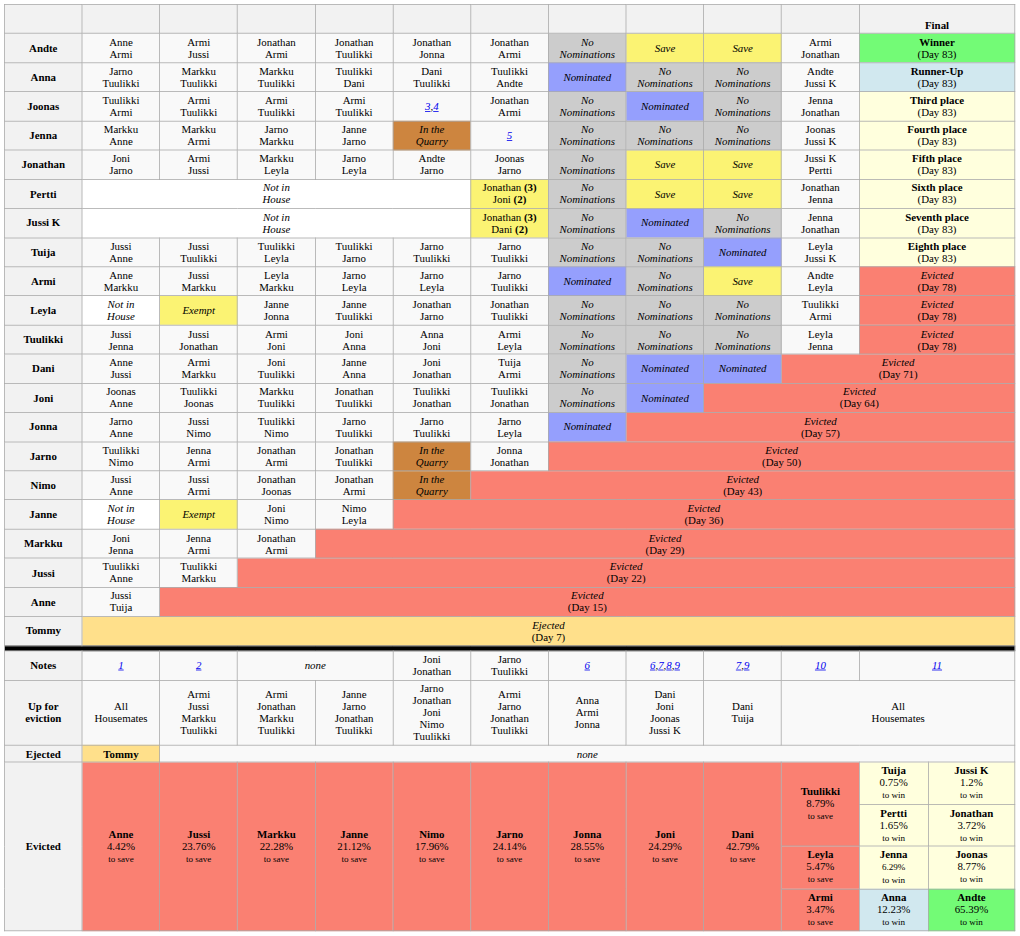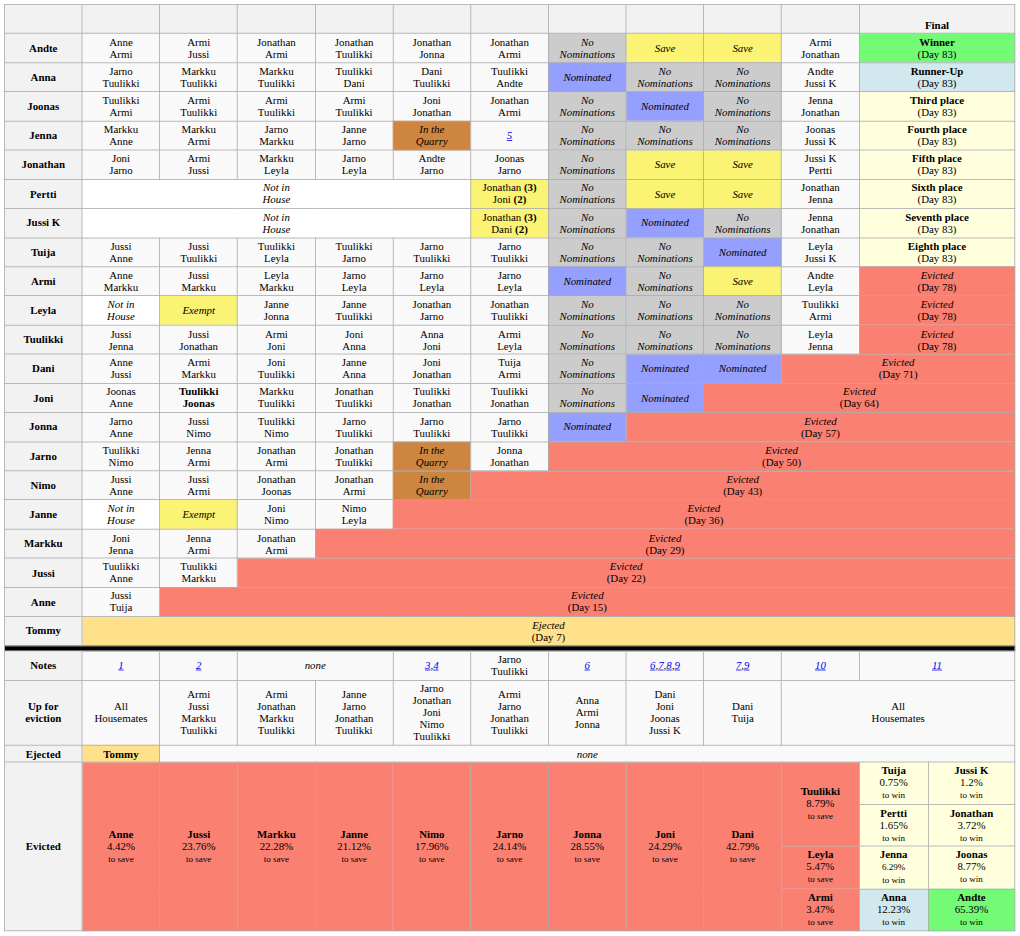Joonas | column 6: 3,4 -> Joni Jonathan
Armi | column 7: Jarno Tuulikki -> Jarno Leyla
Joni | column 3: normal -> bold
Jonna | column 7: Jarno Leyla -> Jarno Tuulikki
Notes | column 6: Joni Jonathan -> 3,4
